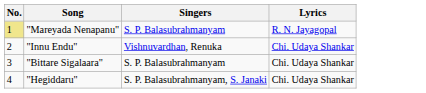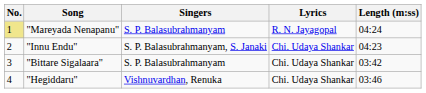+ column: Length (m:ss) | 04:24 | 04:23 | 03:42 | 03:46
"Innu Endu" | Singers: Vishnuvardhan, Renuka -> S. P. Balasubrahmanyam, S. Janaki
"Hegiddaru" | Singers: S. P. Balasubrahmanyam, S. Janaki -> Vishnuvardhan, Renuka
